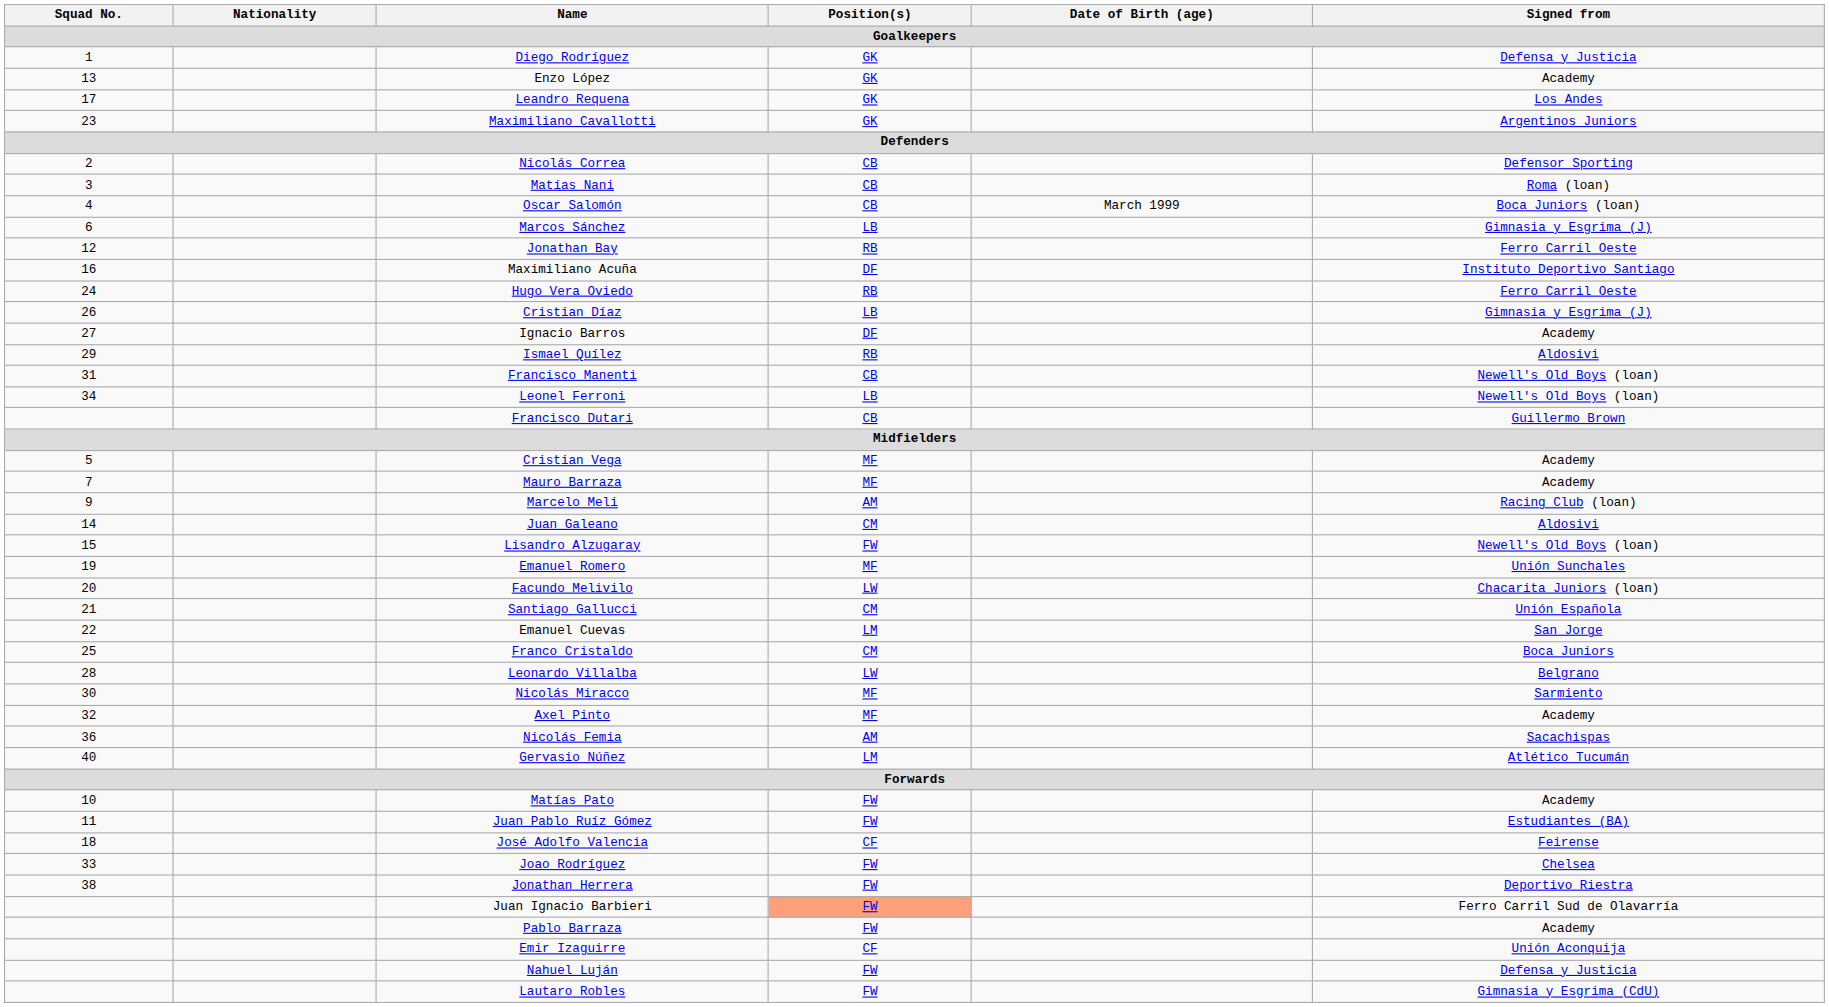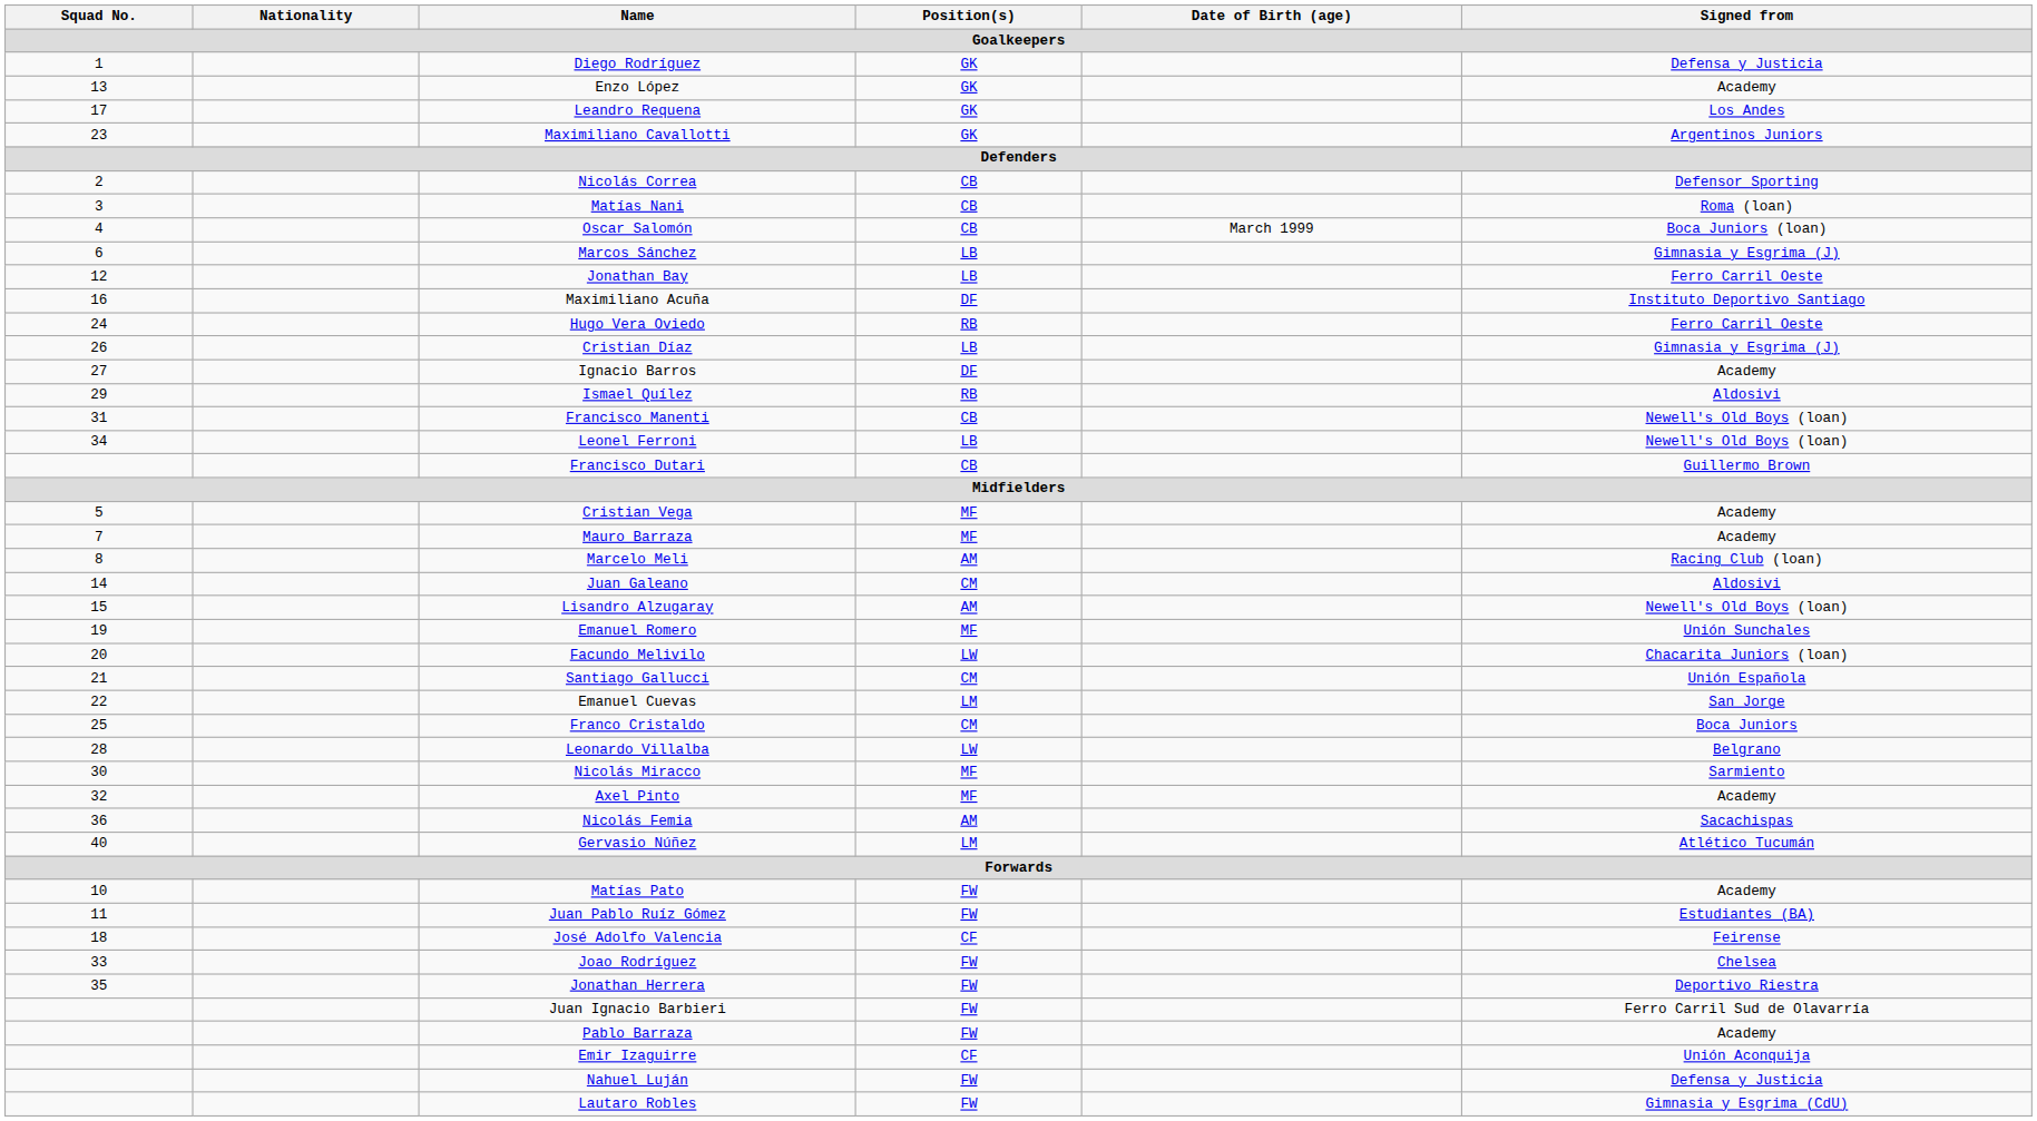Jonathan Bay | Position(s) / Goalkeepers: RB -> LB
Marcelo Meli | Squad No. / Goalkeepers: 9 -> 8
Lisandro Alzugaray | Position(s) / Goalkeepers: FW -> AM
Jonathan Herrera | Squad No. / Goalkeepers: 38 -> 35
Juan Ignacio Barbieri | Position(s) / Goalkeepers: lightsalmon background -> no background
